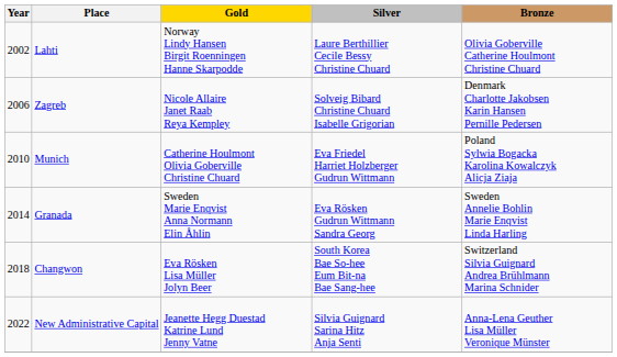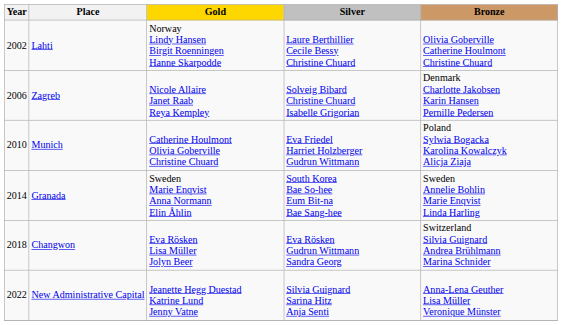Granada | Silver: Eva Rösken Gudrun Wittmann Sandra Georg -> South Korea Bae So-hee Eum Bit-na Bae Sang-hee
Changwon | Silver: South Korea Bae So-hee Eum Bit-na Bae Sang-hee -> Eva Rösken Gudrun Wittmann Sandra Georg
